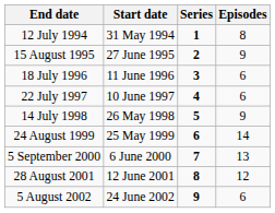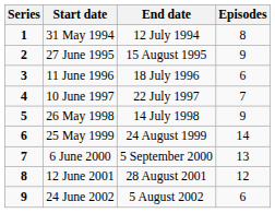columns swapped: Series <-> End date
10 June 1997 | Episodes: 6 -> 7
